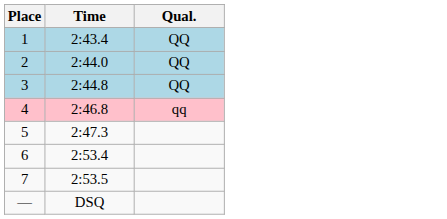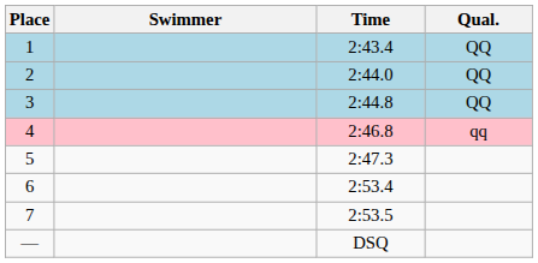+ column: Swimmer
